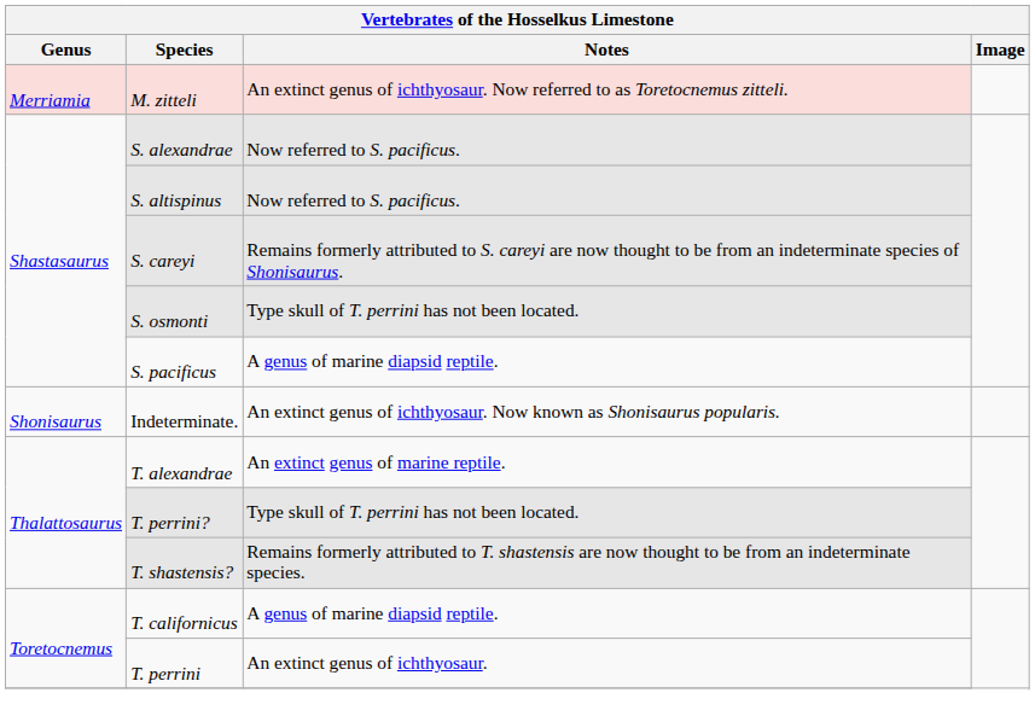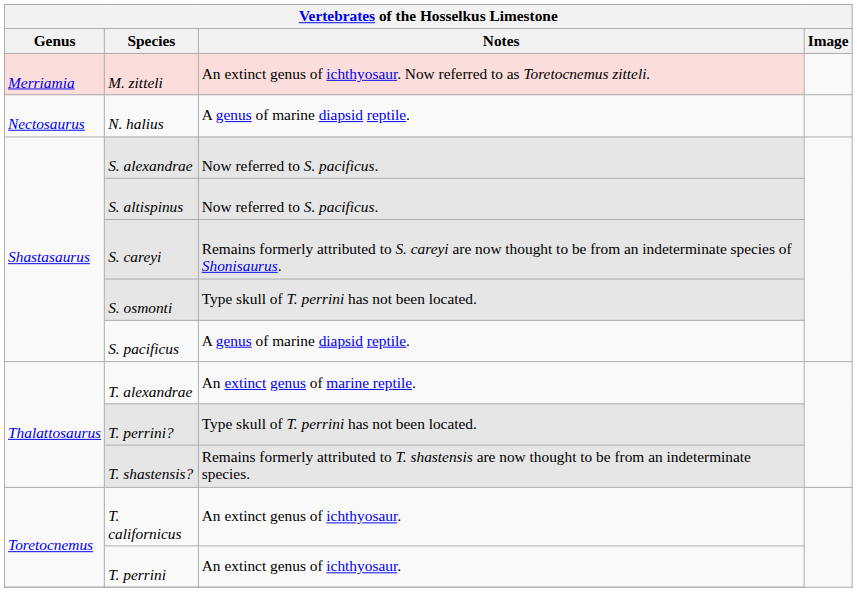+ row: Nectosaurus | N. halius | A genus of marine diapsid reptile.
- row: Shonisaurus | Indeterminate. | An extinct genus of ichthyosaur. Now known as Shonisaurus popularis.
T. californicus | Notes: A genus of marine diapsid reptile. -> An extinct genus of ichthyosaur.
